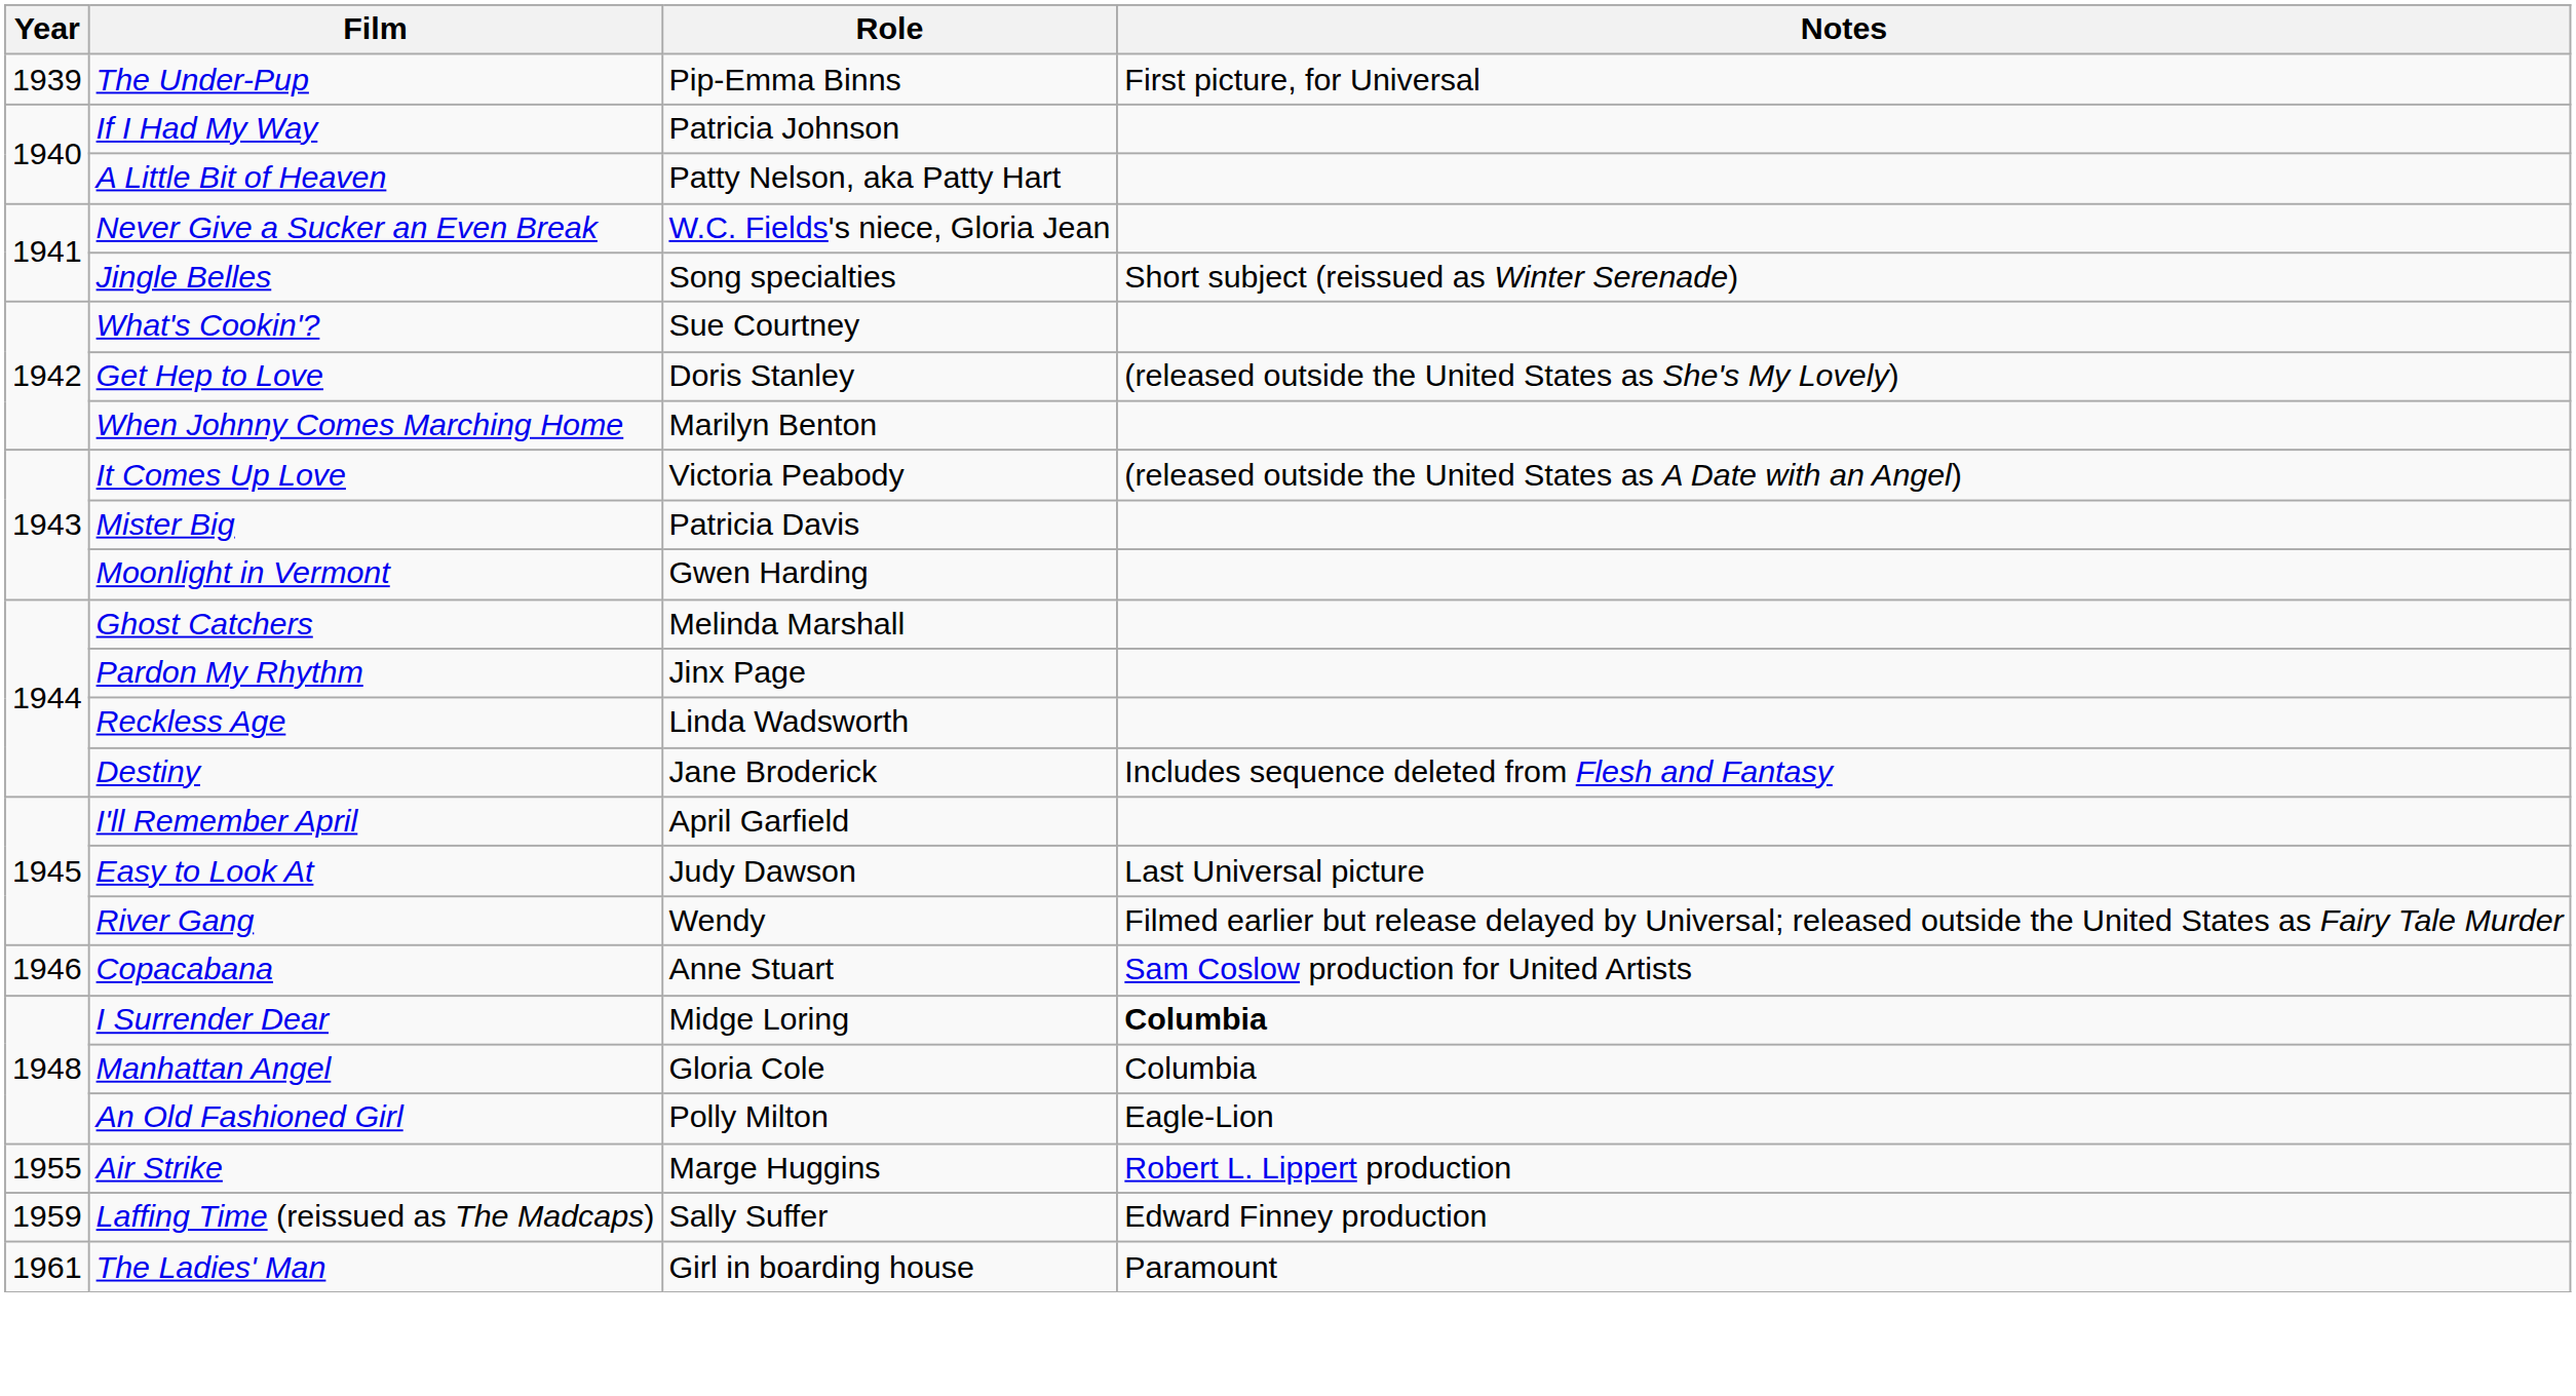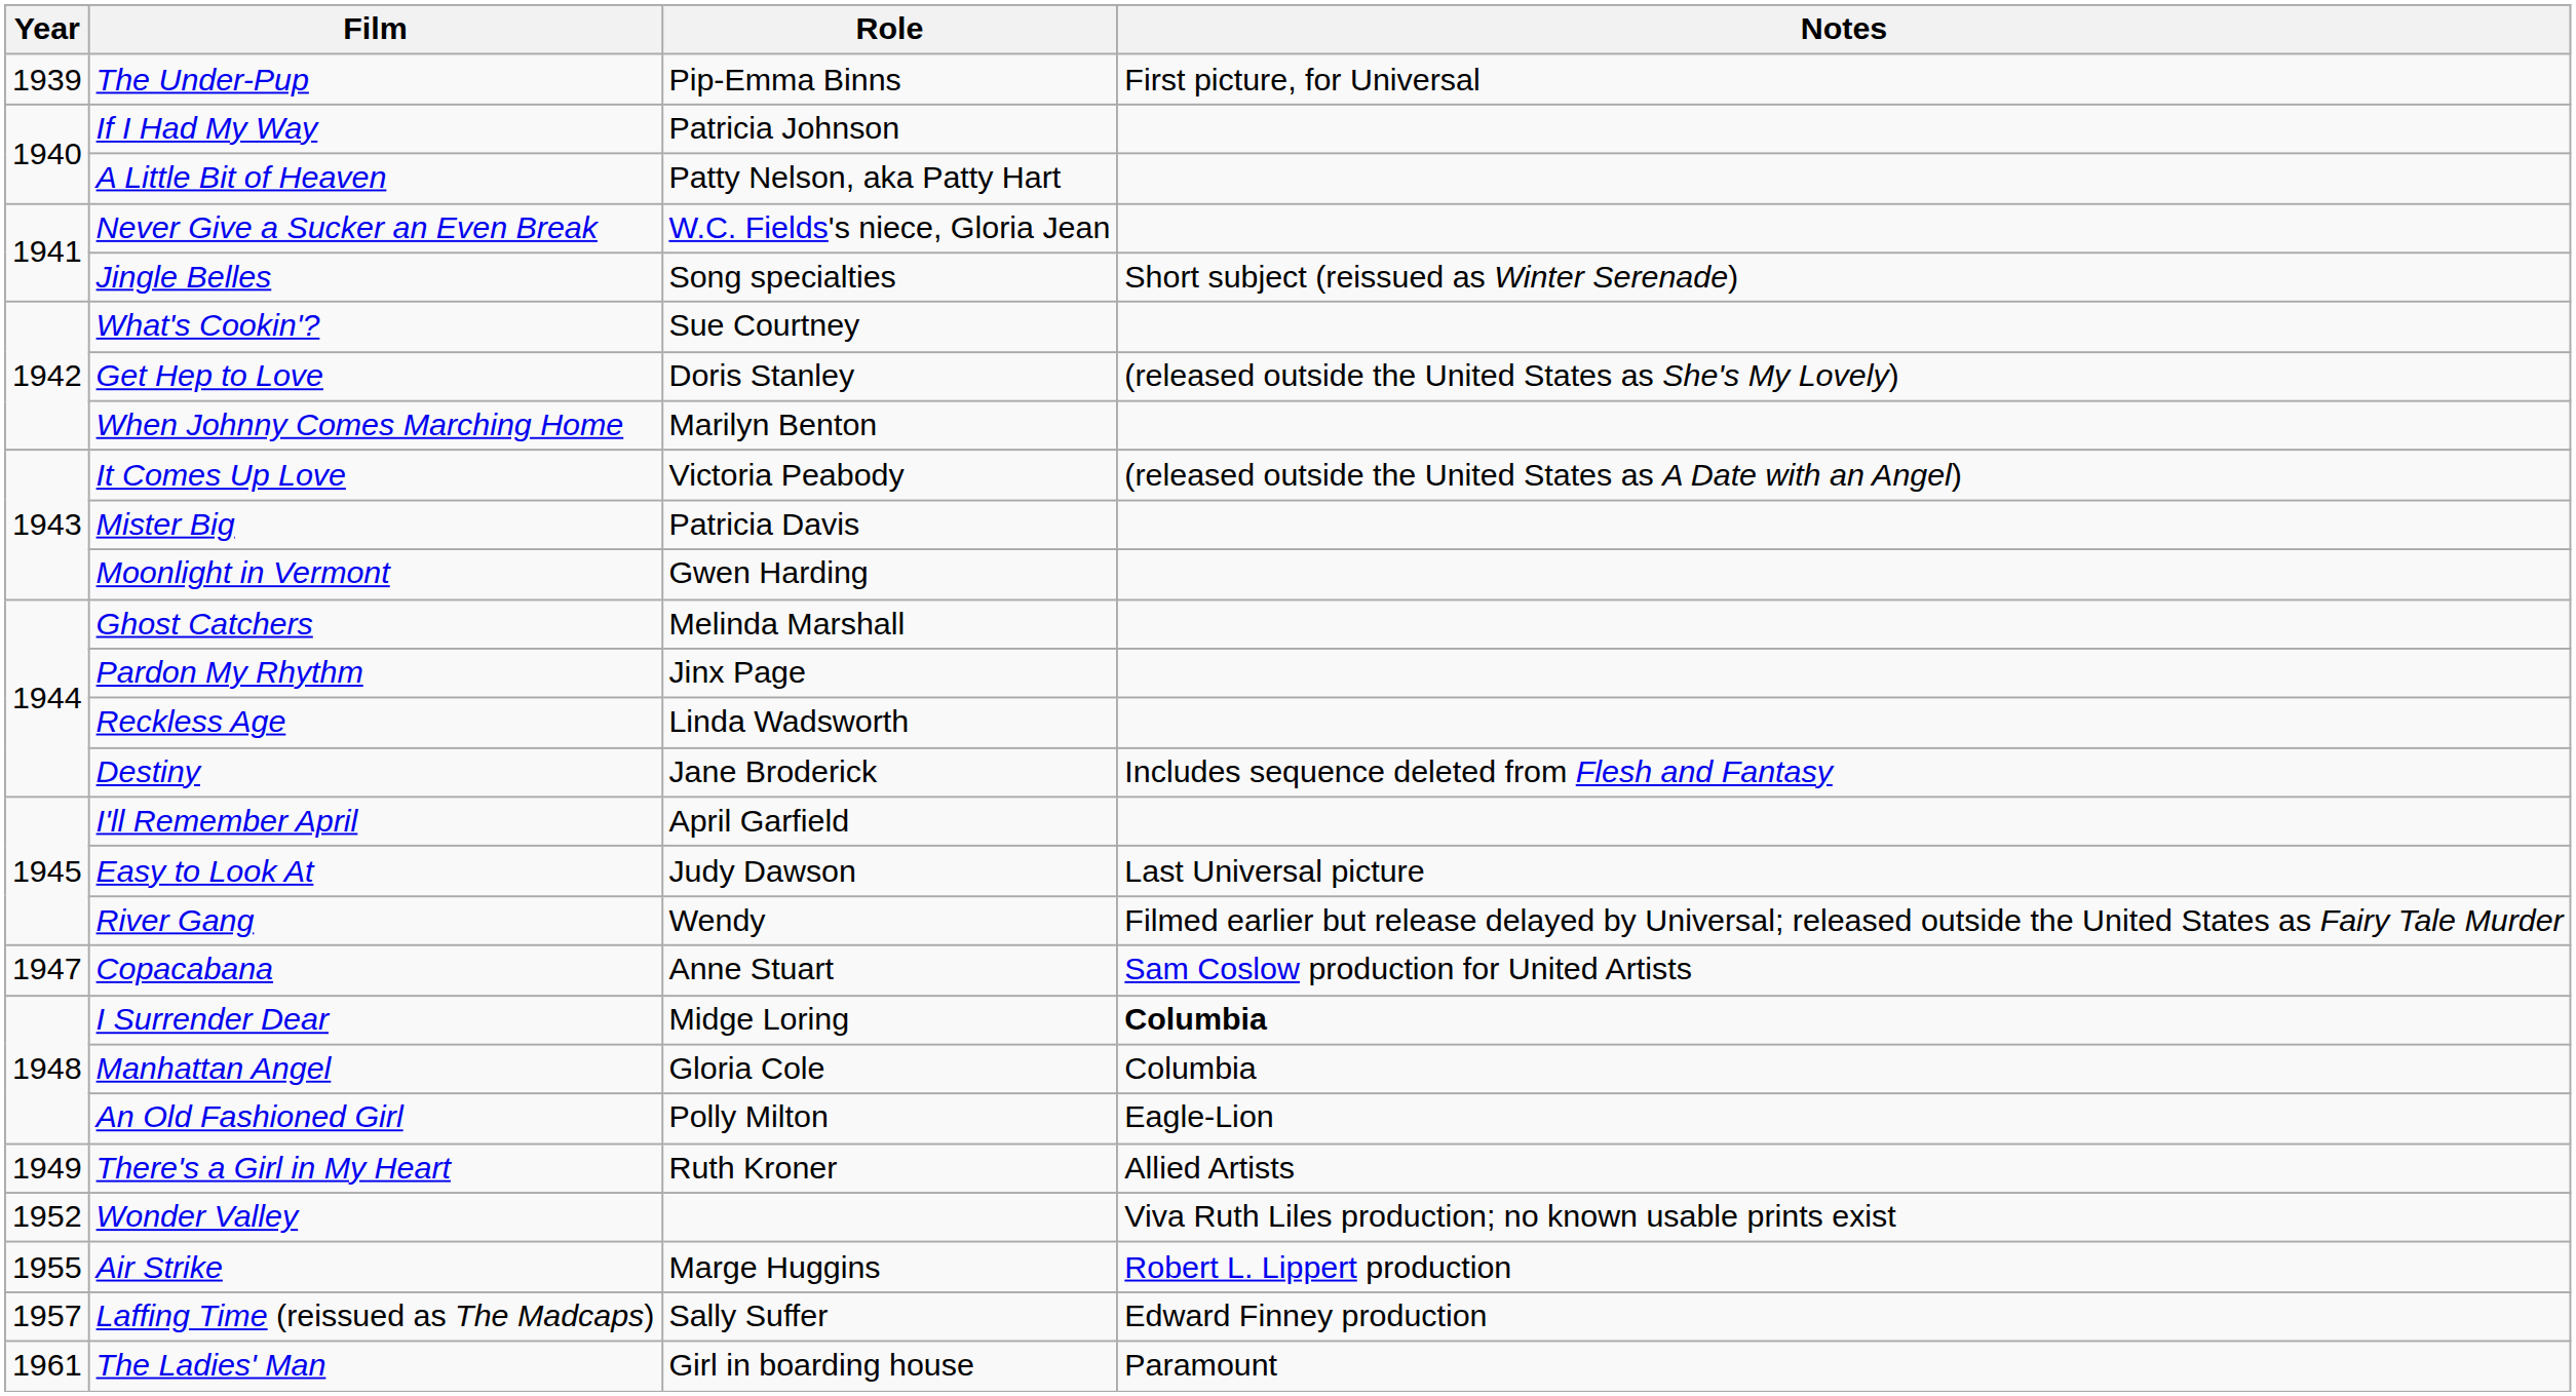Copacabana | Year: 1946 -> 1947
+ row: 1949 | There's a Girl in My Heart | Ruth Kroner | Allied Artists
+ row: 1952 | Wonder Valley | Viva Ruth Liles production; no known usable prints exist
Laffing Time (reissued as The Madcaps) | Year: 1959 -> 1957
